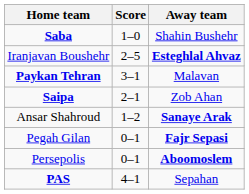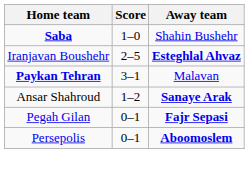- row: Saipa | 2–1 | Zob Ahan
- row: PAS | 4–1 | Sepahan
